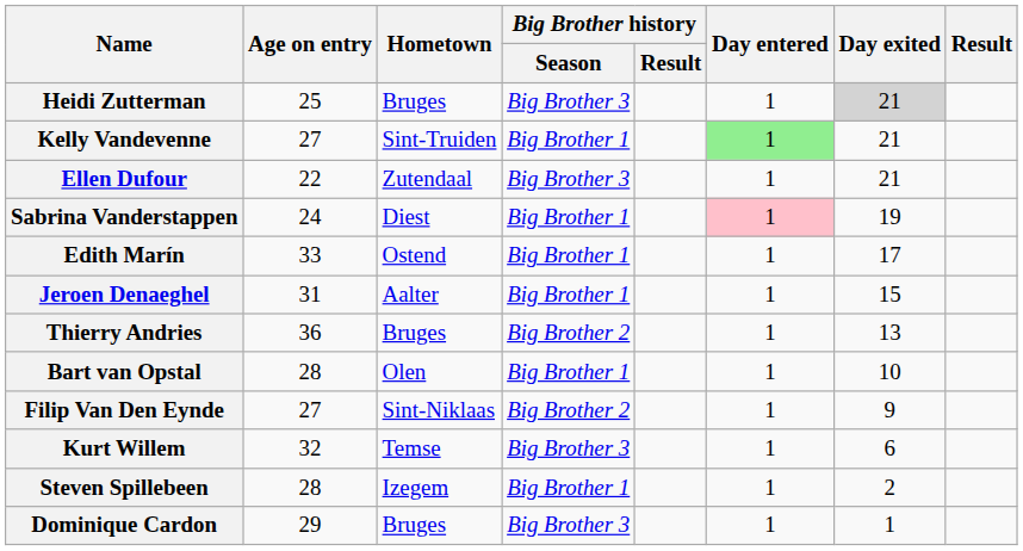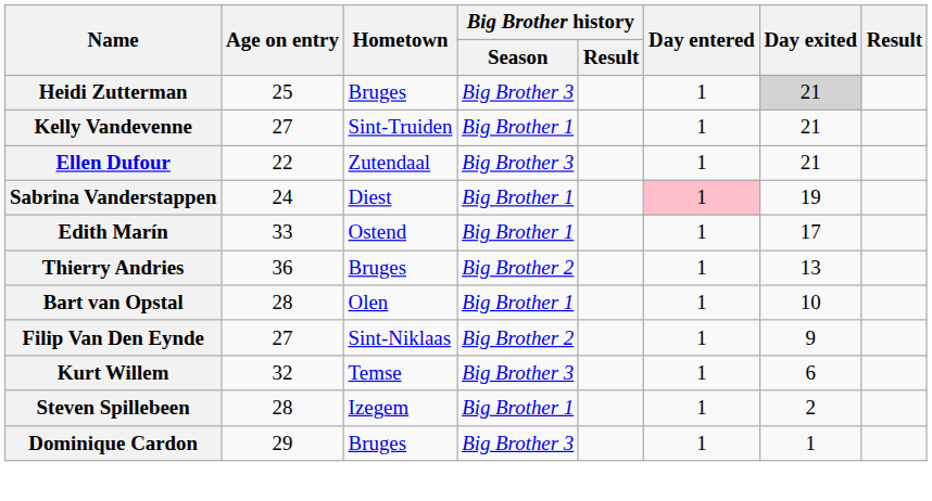Kelly Vandevenne | Day entered: lightgreen background -> no background
- row: Jeroen Denaeghel | 31 | Aalter | Big Brother 1 | 1 | 15
